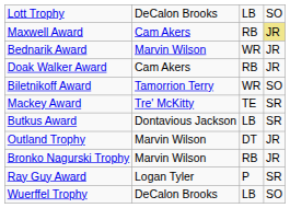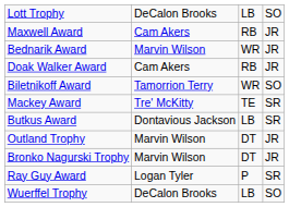Maxwell Award | column 4: khaki background -> no background
Bronko Nagurski Trophy | column 3: RB -> DT
